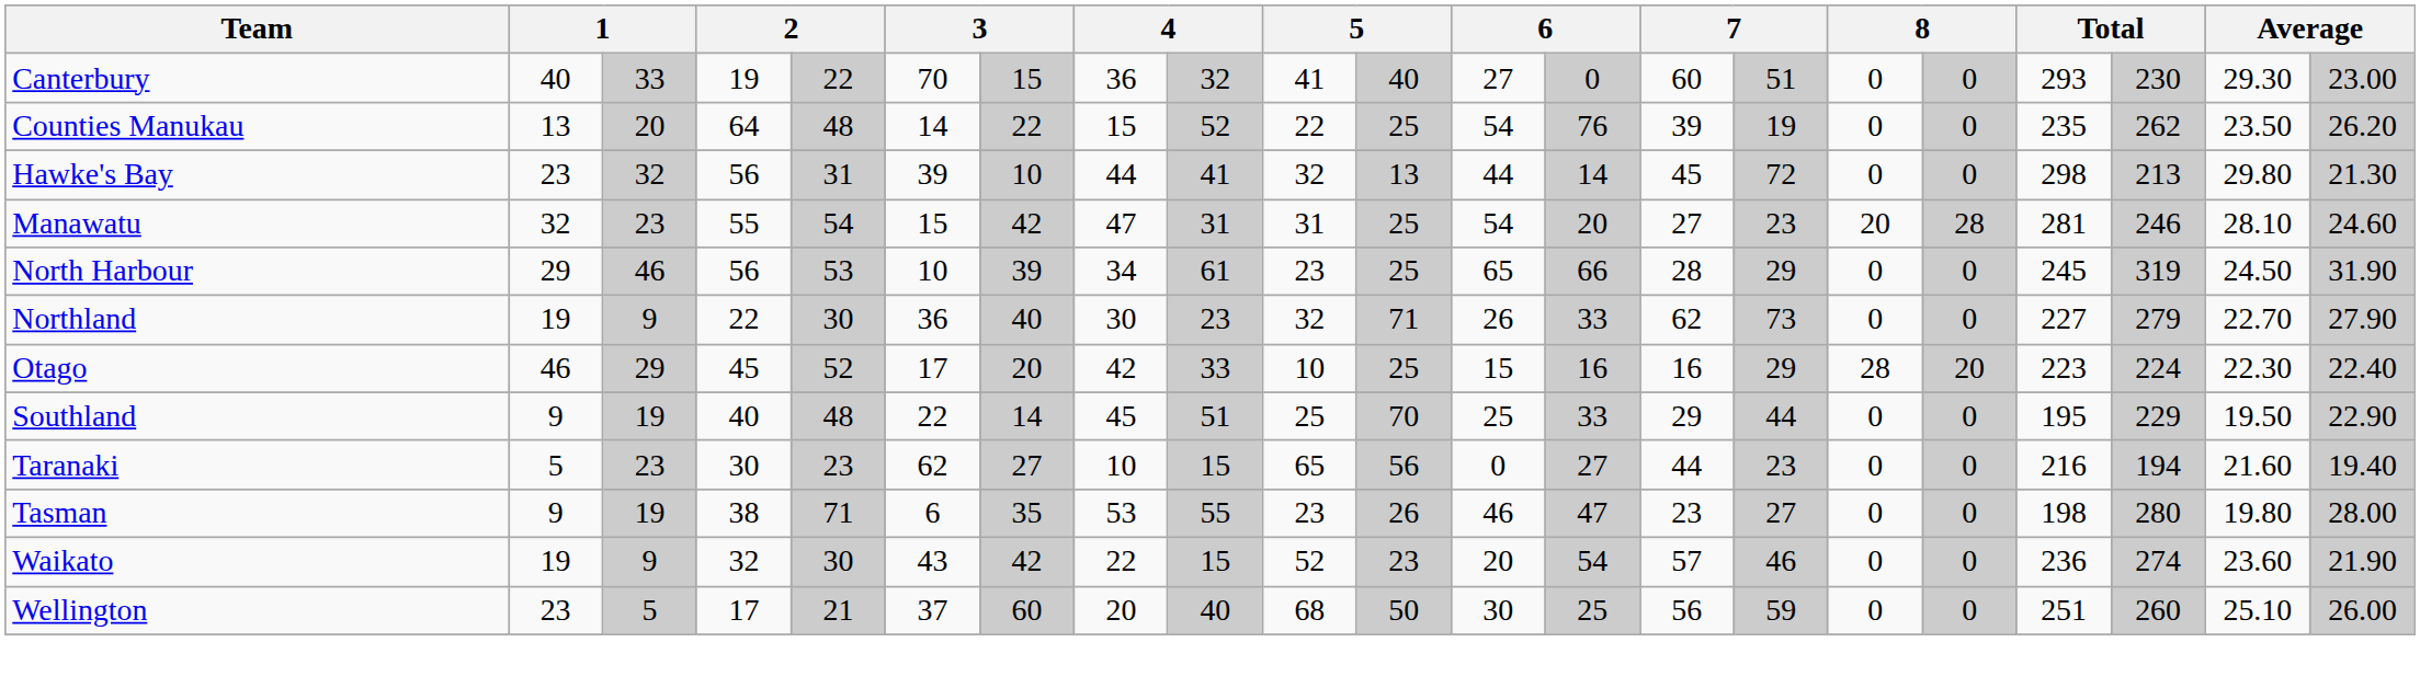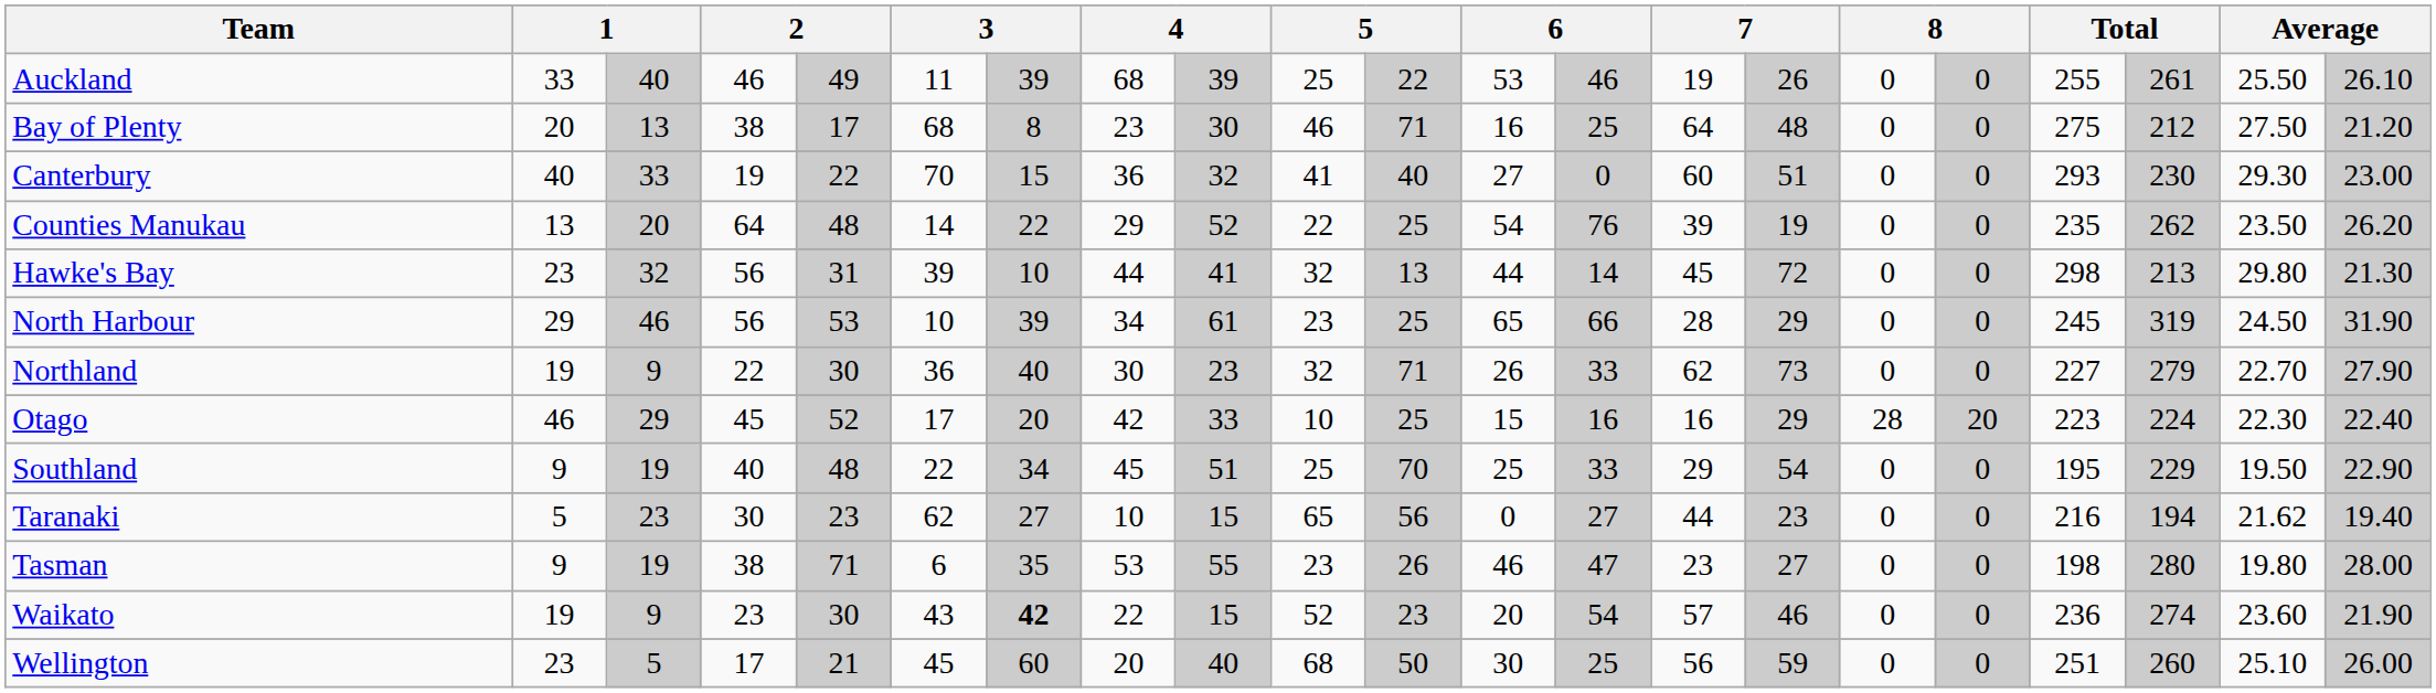+ row: Auckland | 33 | 40 | 46 | 49 | 11 | 39 | 68 | 39 | 25 | 22 | 53 | 46 | 19 | 26 | 0 | 0 | 255 | 261 | 25.50 | 26.10
+ row: Bay of Plenty | 20 | 13 | 38 | 17 | 68 | 8 | 23 | 30 | 46 | 71 | 16 | 25 | 64 | 48 | 0 | 0 | 275 | 212 | 27.50 | 21.20
Counties Manukau | column 8: 15 -> 29
- row: Manawatu | 32 | 23 | 55 | 54 | 15 | 42 | 47 | 31 | 31 | 25 | 54 | 20 | 27 | 23 | 20 | 28 | 281 | 246 | 28.10 | 24.60
Southland | column 7: 14 -> 34
Southland | column 15: 44 -> 54
Taranaki | column 20: 21.60 -> 21.62
Waikato | column 4: 32 -> 23
Waikato | column 7: normal -> bold
Wellington | column 6: 37 -> 45
